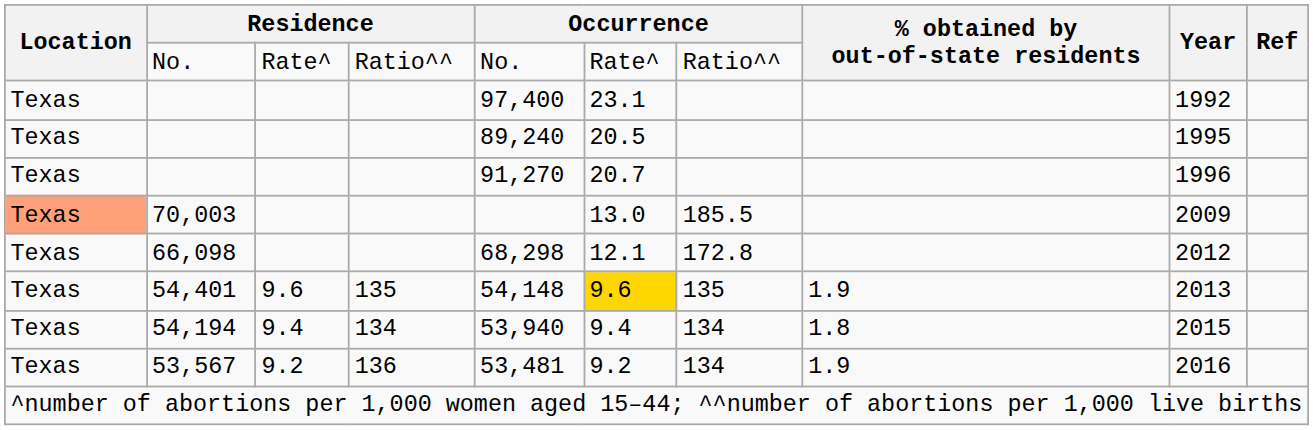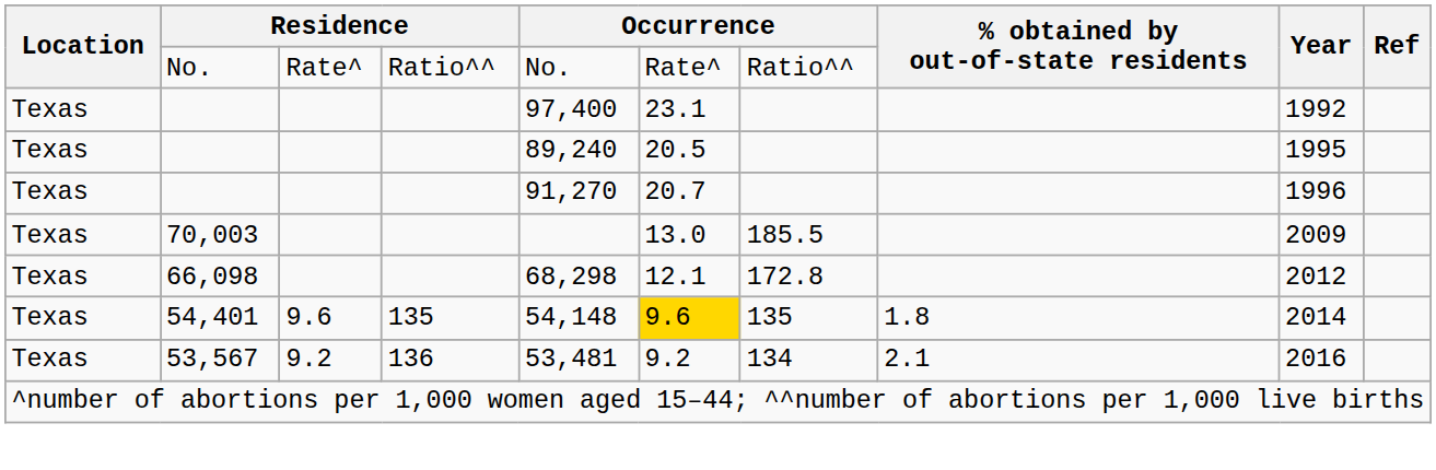70,003 | Location: lightsalmon background -> no background
54,401 | % obtained by out-of-state residents: 1.9 -> 1.8
54,401 | Year: 2013 -> 2014
- row: Texas | 54,194 | 9.4 | 134 | 53,940 | 9.4 | 134 | 1.8 | 2015
53,567 | % obtained by out-of-state residents: 1.9 -> 2.1
